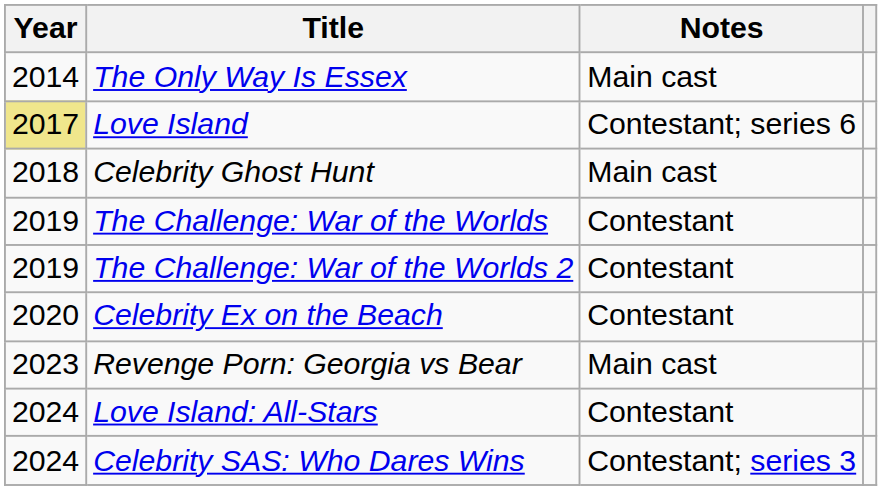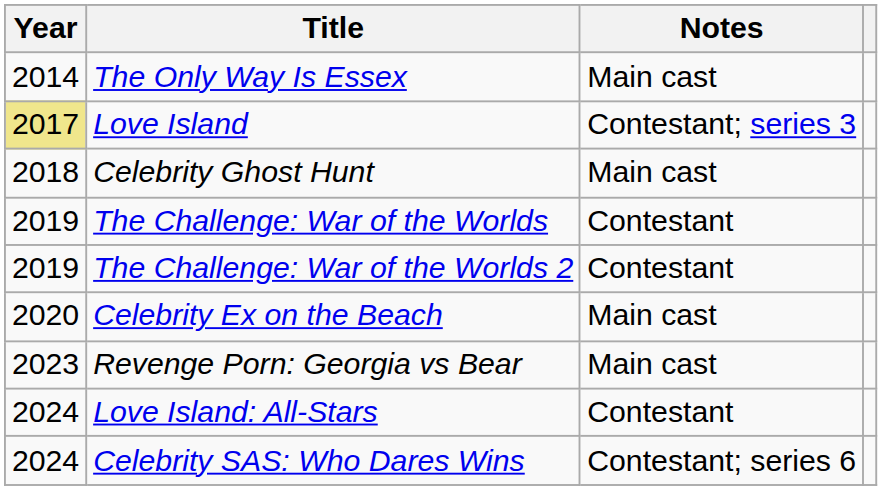Love Island | Notes: Contestant; series 6 -> Contestant; series 3
Celebrity Ex on the Beach | Notes: Contestant -> Main cast
Celebrity SAS: Who Dares Wins | Notes: Contestant; series 3 -> Contestant; series 6
